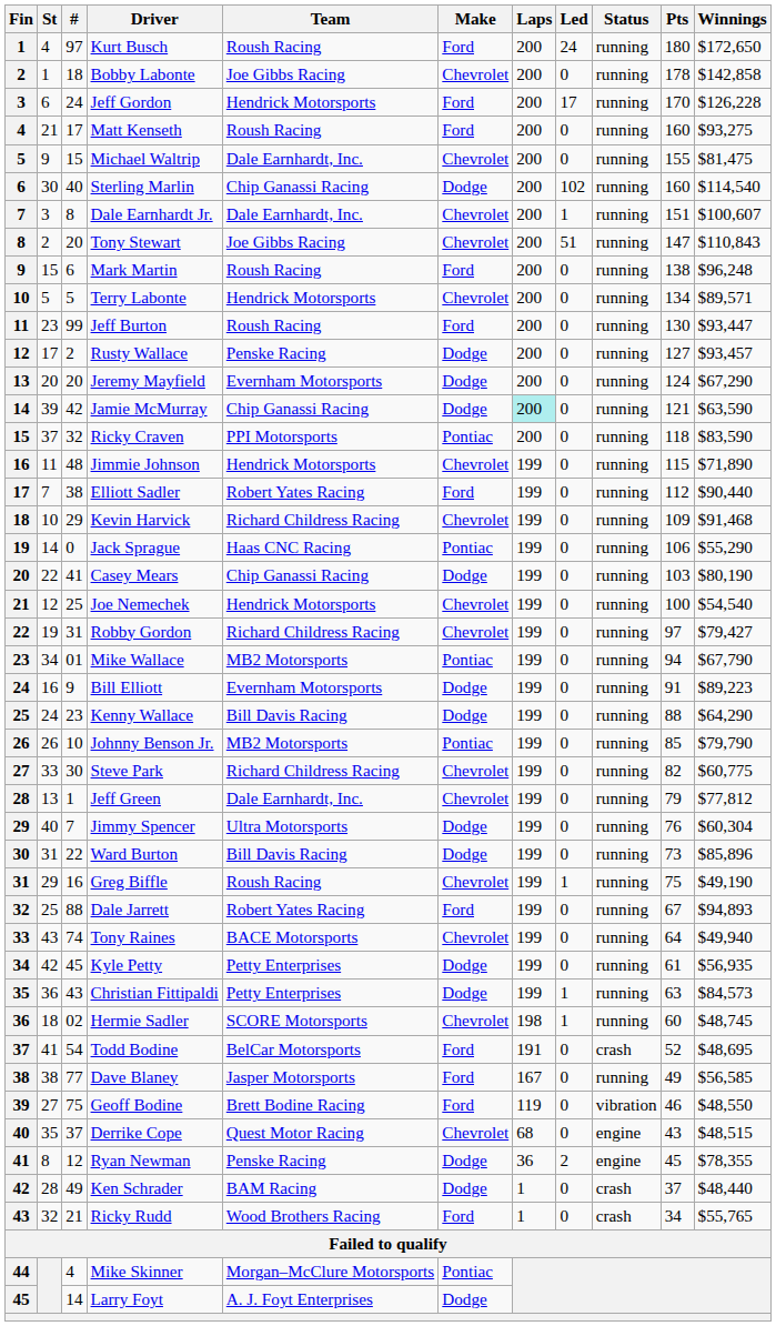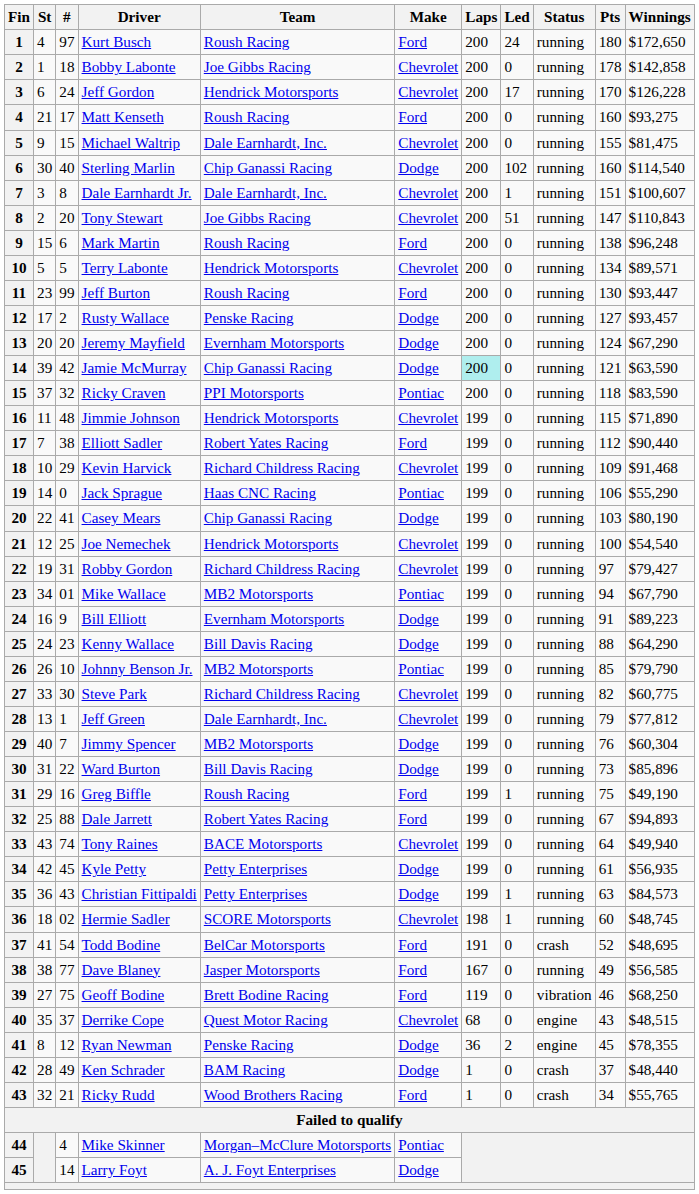Jeff Gordon | Make: Ford -> Chevrolet
Jimmy Spencer | Team: Ultra Motorsports -> MB2 Motorsports
Greg Biffle | Make: Chevrolet -> Ford
Geoff Bodine | Winnings: $48,550 -> $68,250
